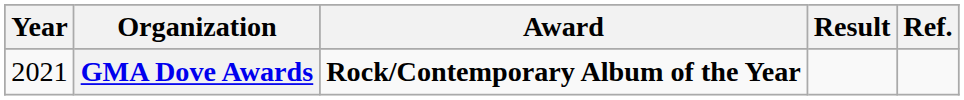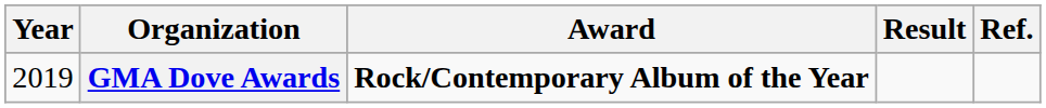GMA Dove Awards | Year: 2021 -> 2019
